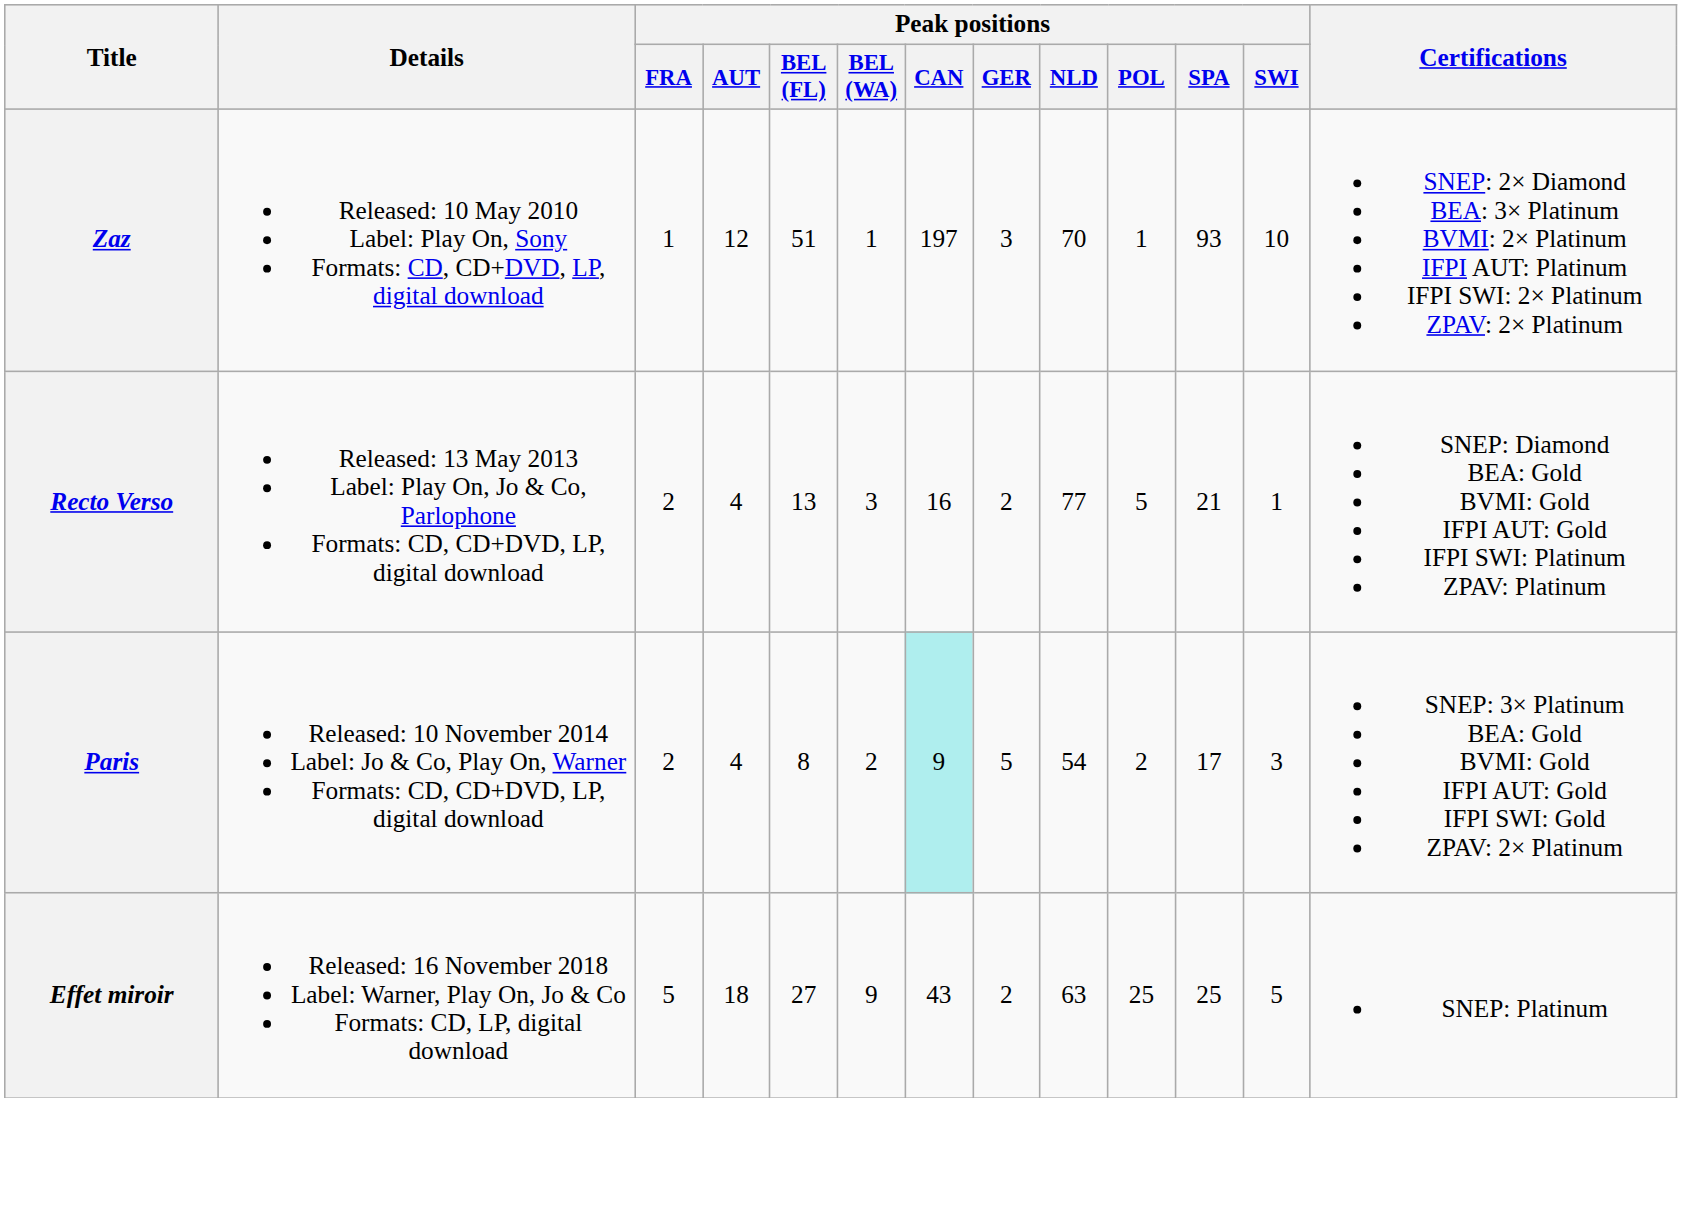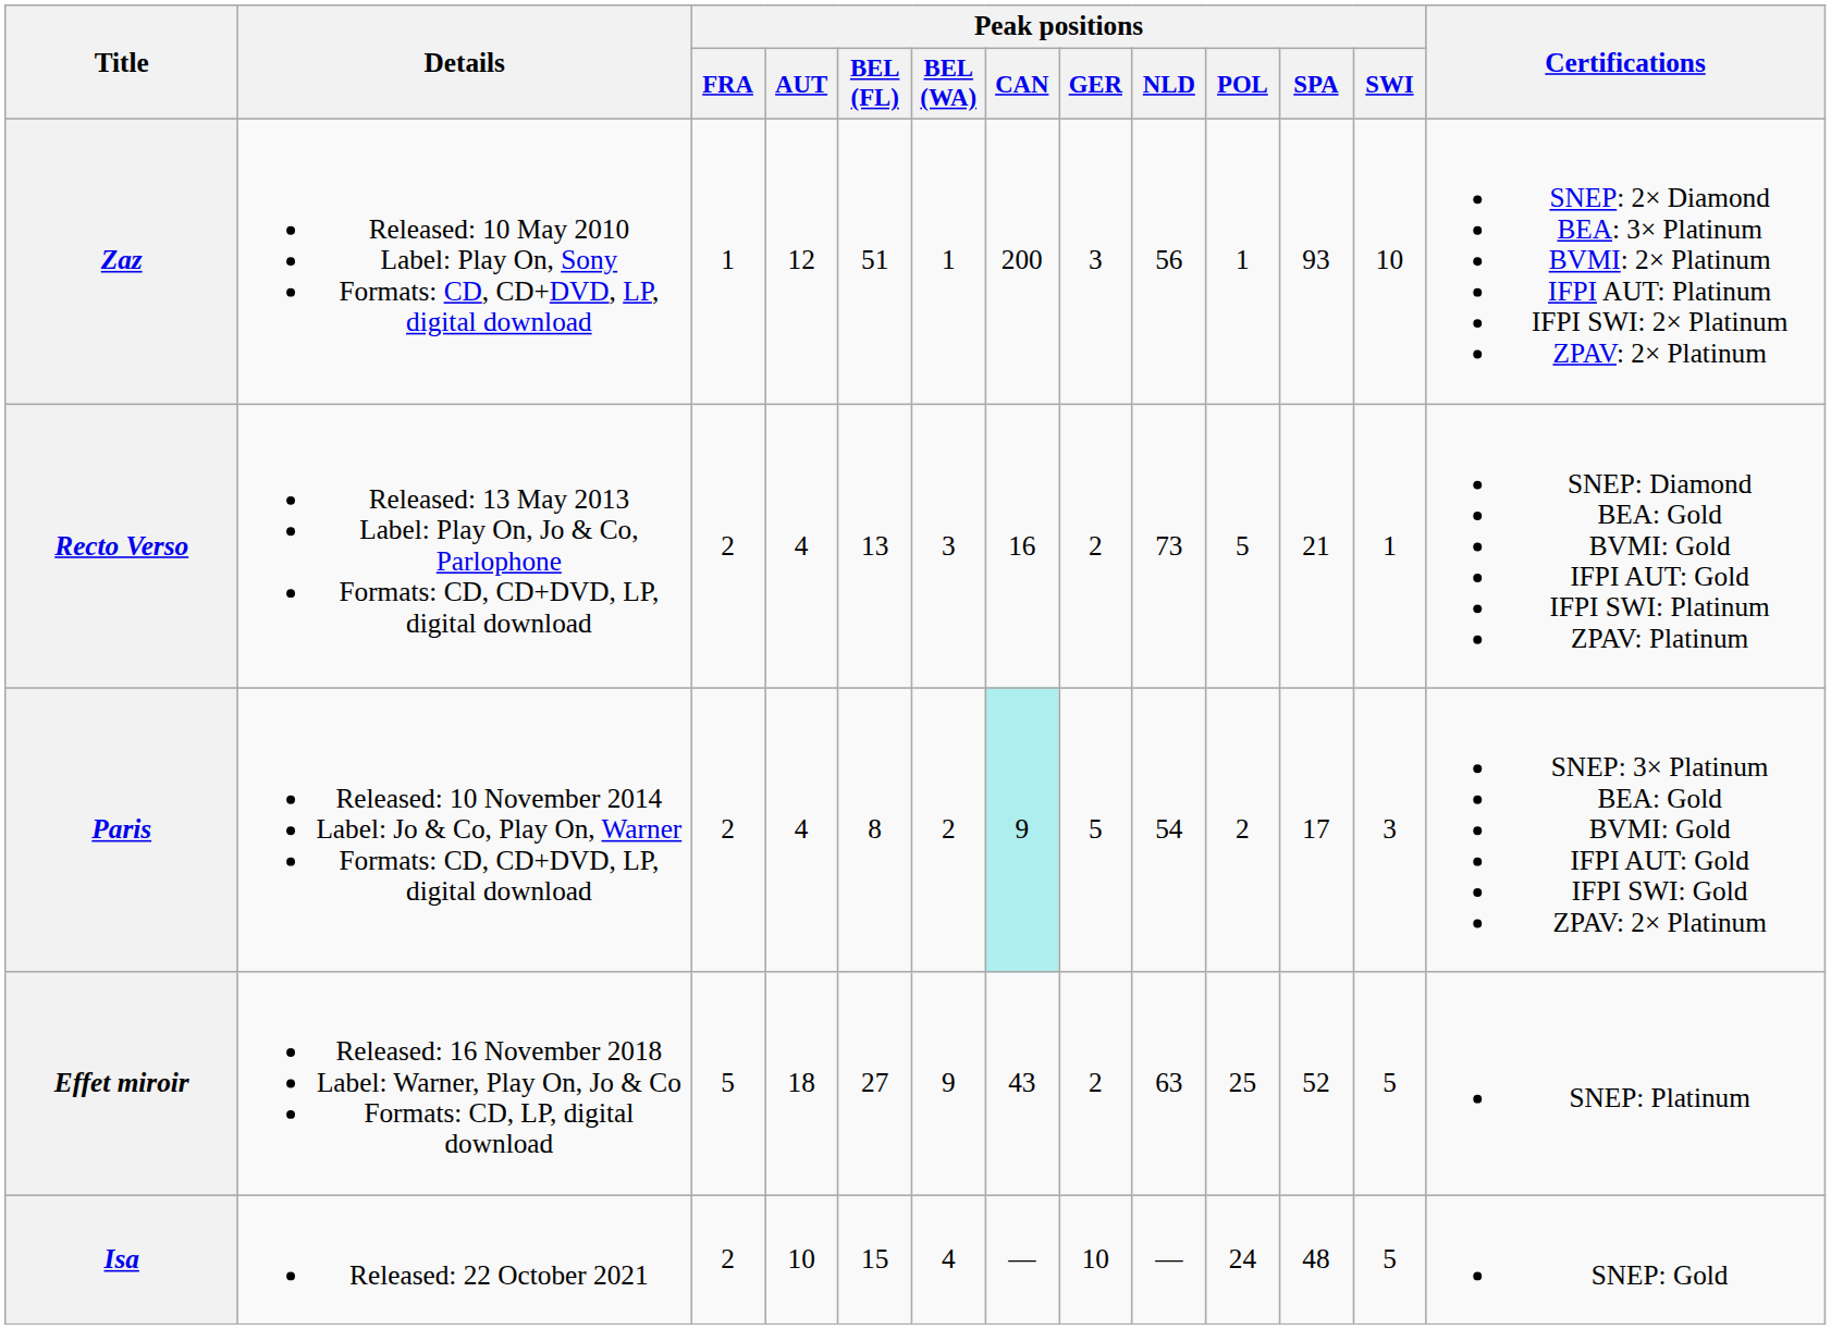Zaz | Peak positions / CAN: 197 -> 200
Zaz | Peak positions / NLD: 70 -> 56
Recto Verso | Peak positions / NLD: 77 -> 73
Effet miroir | Peak positions / SPA: 25 -> 52
+ row: Isa | Released: 22 October 2021 | 2 | 10 | 15 | 4 | — | 10 | — | 24 | 48 | 5 | SNEP: Gold
